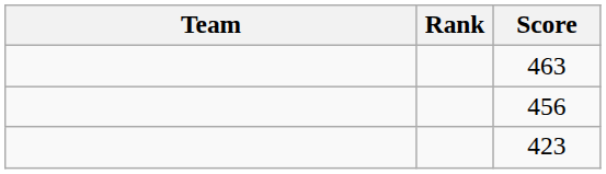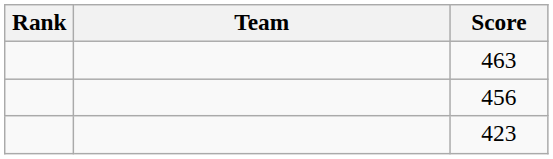columns swapped: Rank <-> Team
